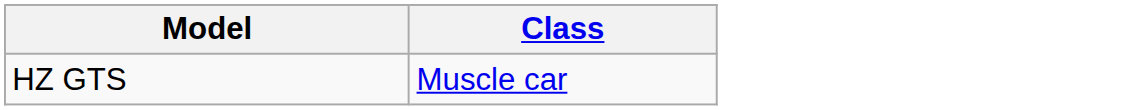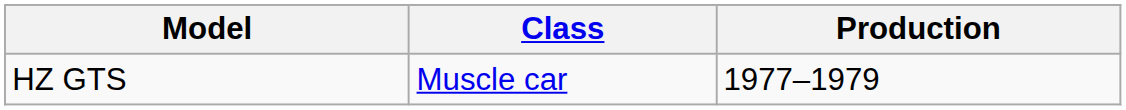+ column: Production | 1977–1979
